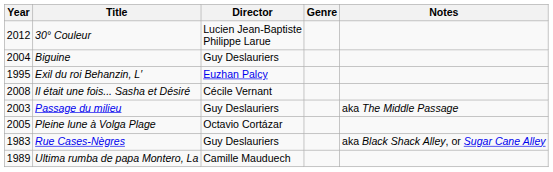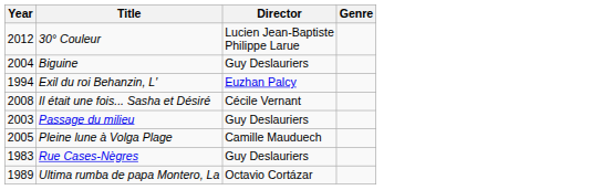- column: Notes | aka The Middle Passage | aka Black Shack Alley, or Sugar Cane Alley
Exil du roi Behanzin, L′ | Year: 1995 -> 1994
Pleine lune à Volga Plage | Director: Octavio Cortázar -> Camille Mauduech
Ultima rumba de papa Montero, La | Director: Camille Mauduech -> Octavio Cortázar
